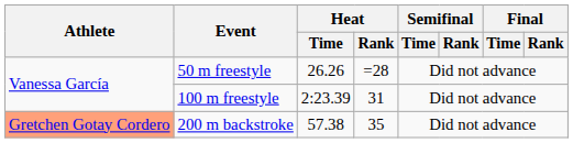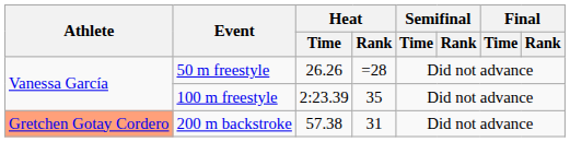100 m freestyle | Heat / Rank: 31 -> 35
200 m backstroke | Heat / Rank: 35 -> 31
